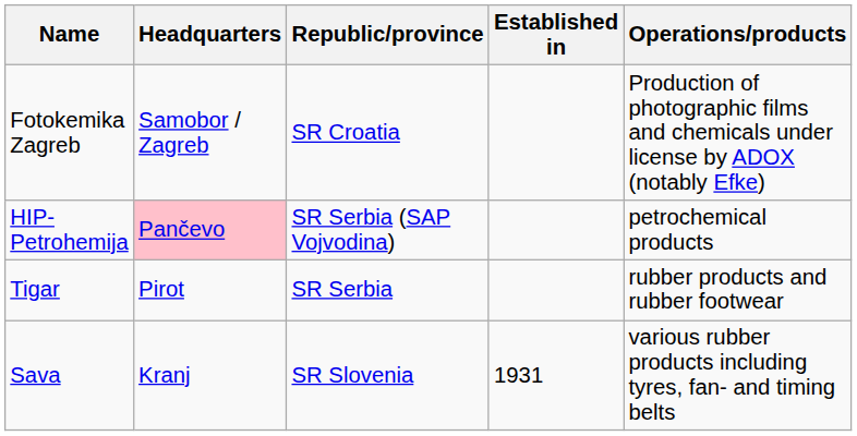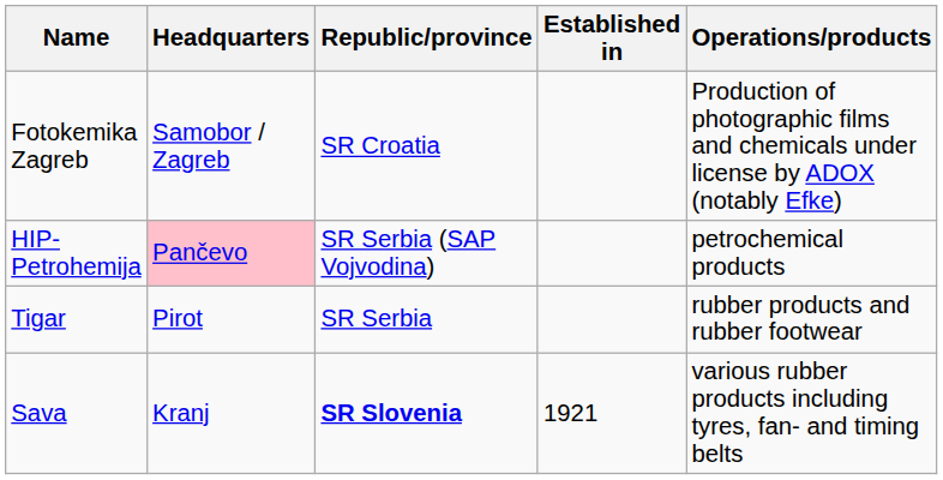Sava | Republic/province: normal -> bold
Sava | Established in: 1931 -> 1921
